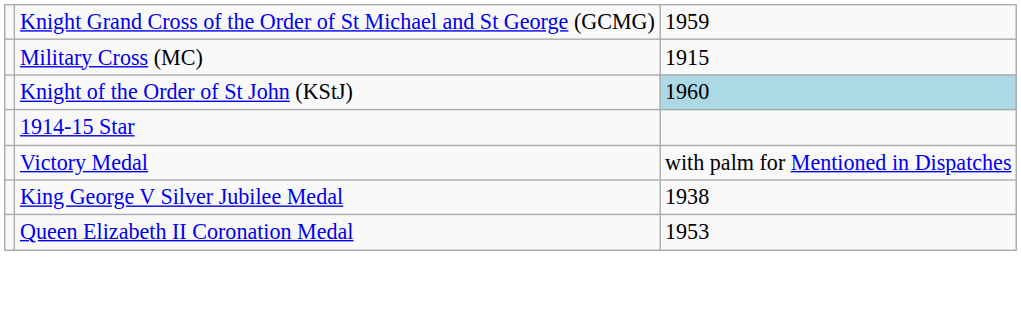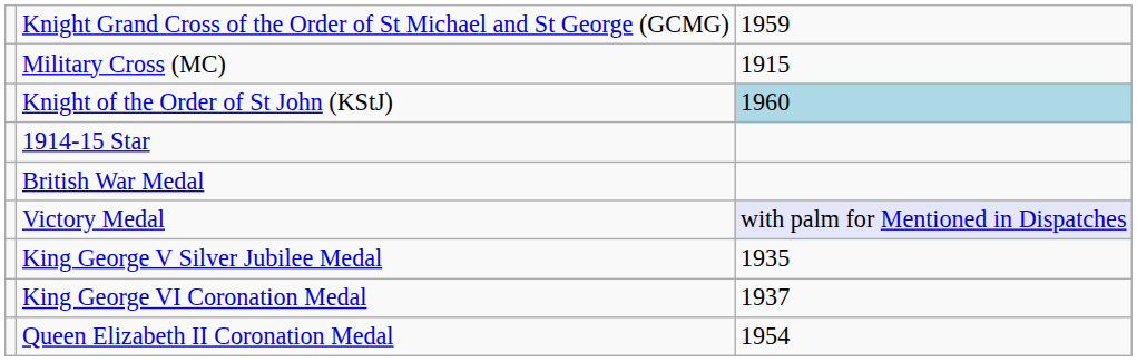+ row: British War Medal
Victory Medal | column 3: no background -> lavender background
King George V Silver Jubilee Medal | column 3: 1938 -> 1935
+ row: King George VI Coronation Medal | 1937
Queen Elizabeth II Coronation Medal | column 3: 1953 -> 1954
